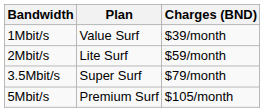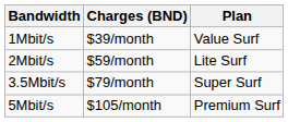columns swapped: Plan <-> Charges (BND)
